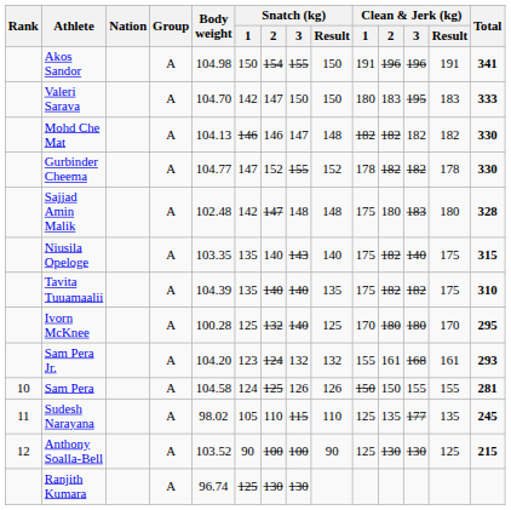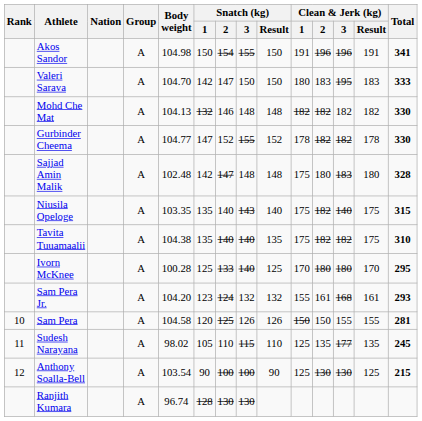Mohd Che Mat | Snatch (kg) / 1: 146 -> 132
Mohd Che Mat | Snatch (kg) / 3: 147 -> 148
Tavita Tuuamaalii | Body weight: 104.39 -> 104.38
Ivorn McKnee | Snatch (kg) / 2: 132 -> 133
Sam Pera | Snatch (kg) / 1: 124 -> 120
Anthony Soalla-Bell | Body weight: 103.52 -> 103.54
Ranjith Kumara | Snatch (kg) / 1: 125 -> 128
